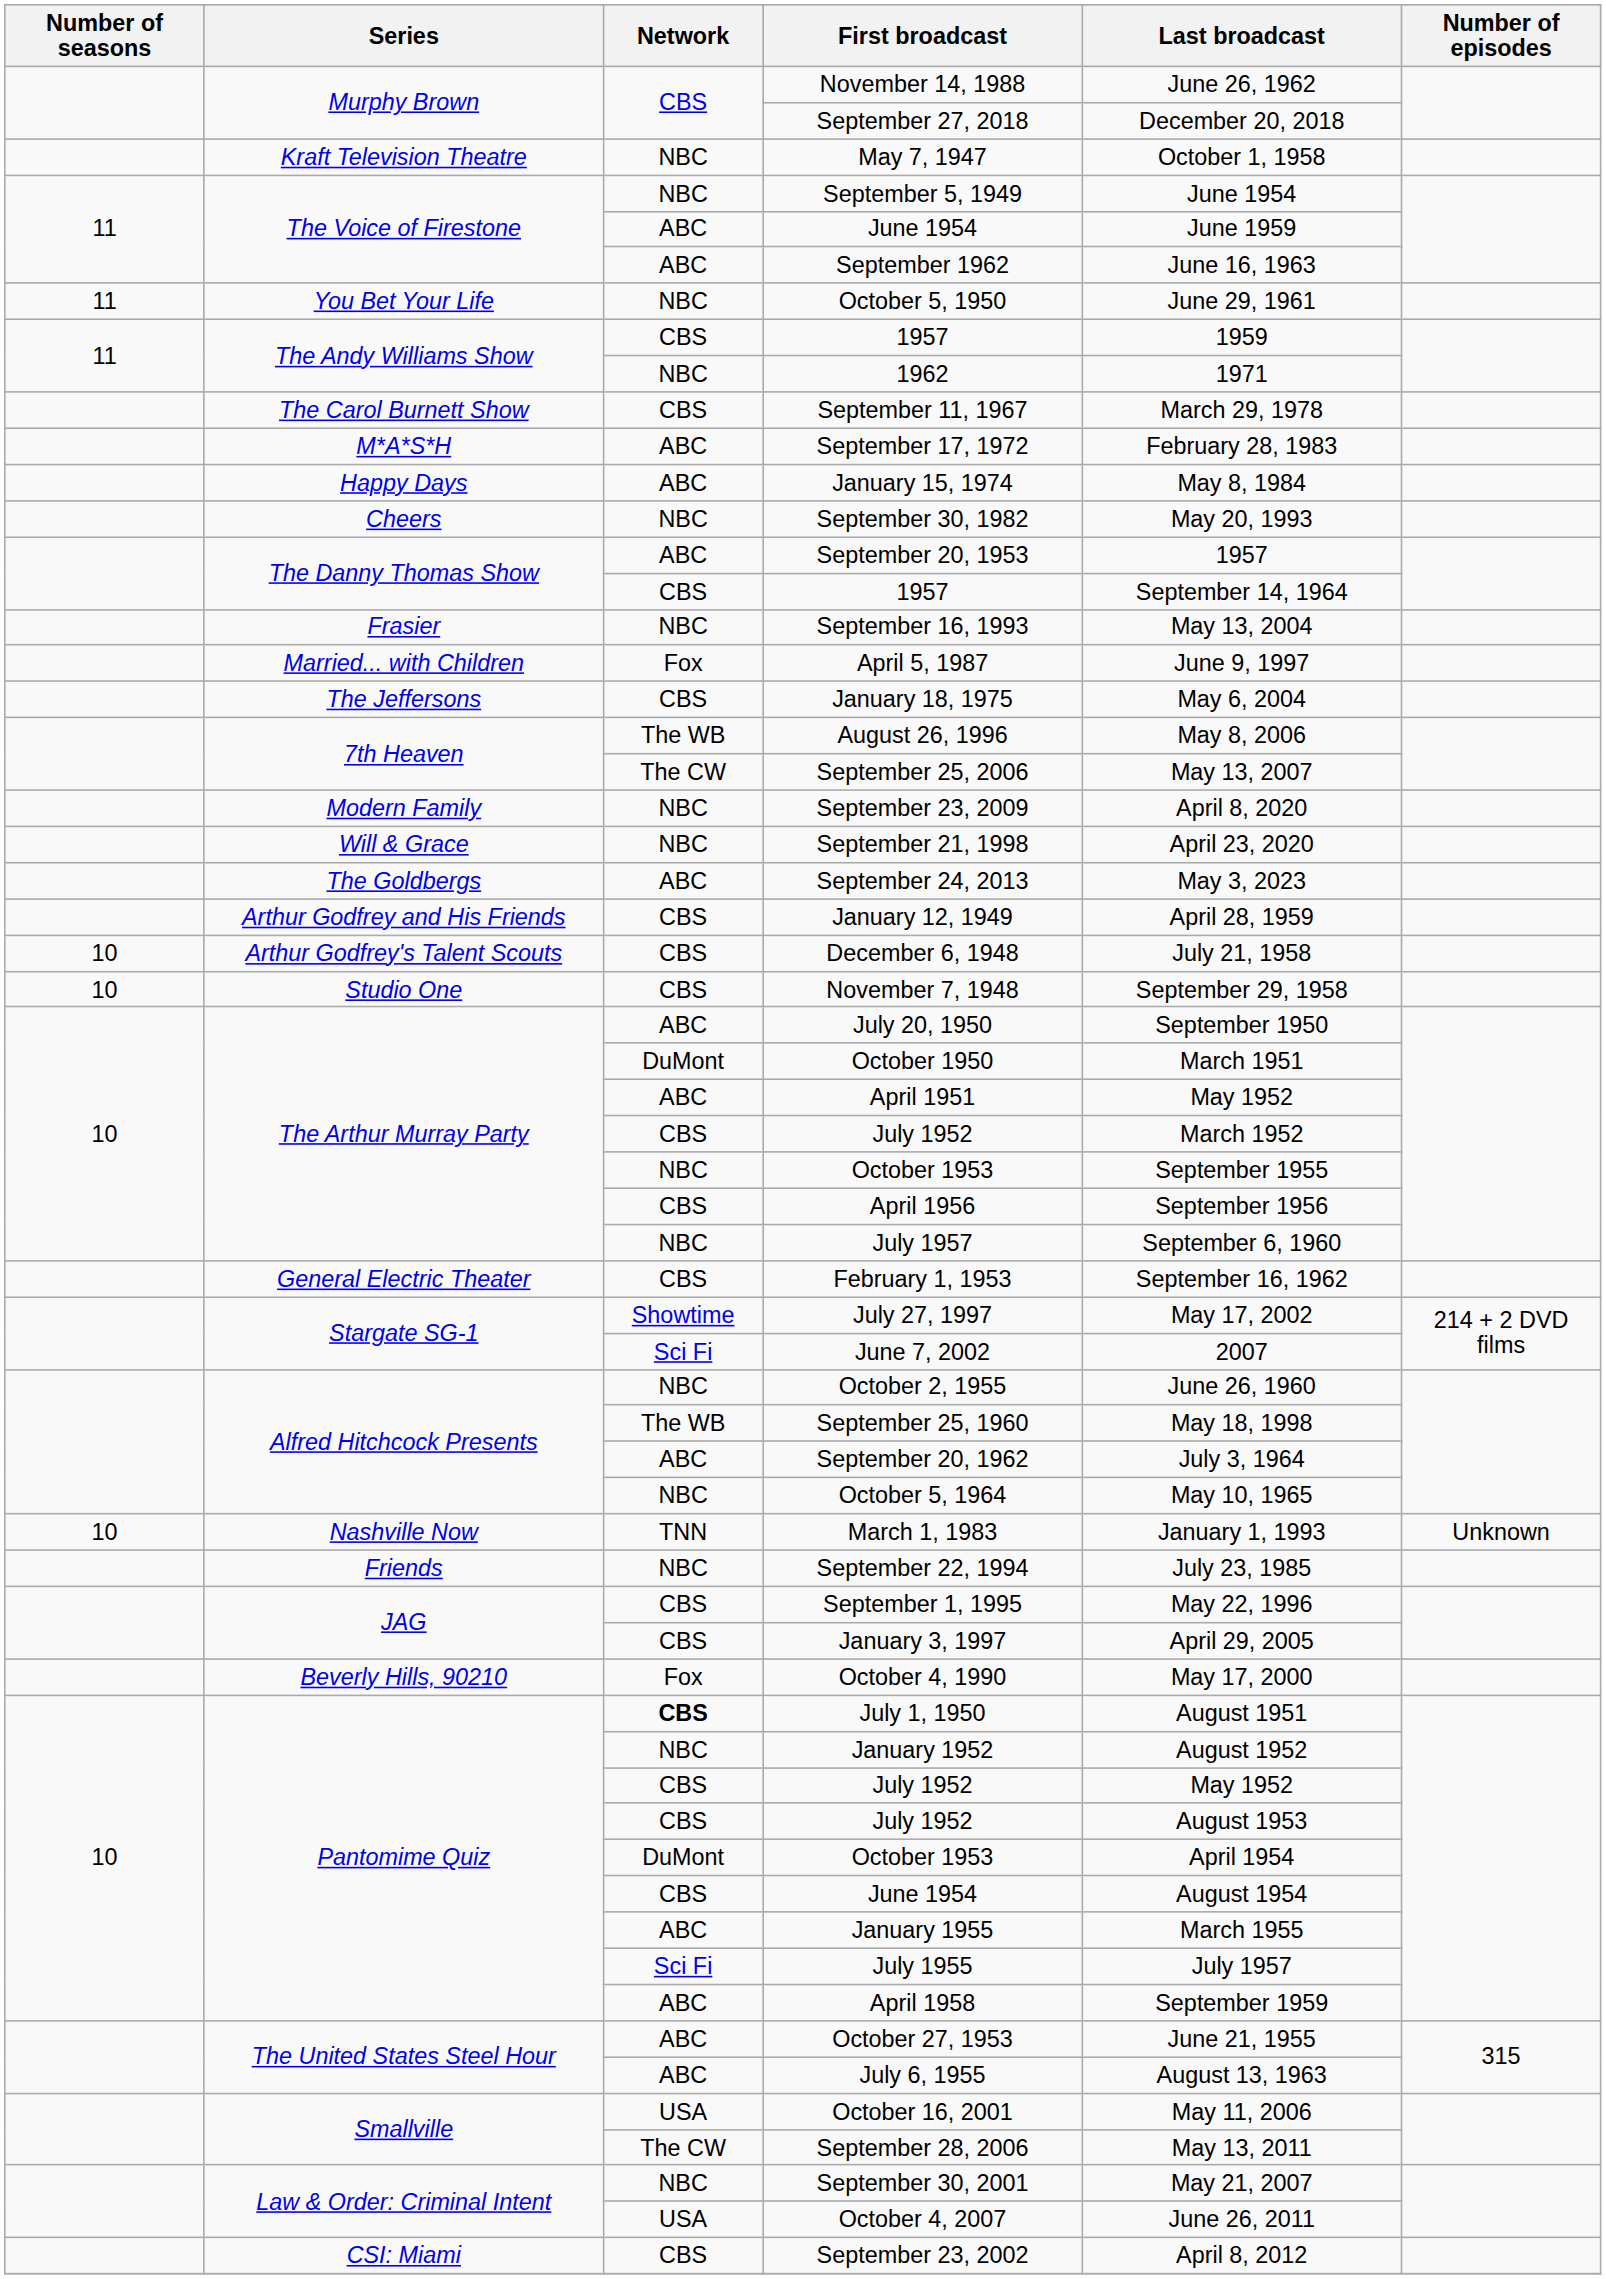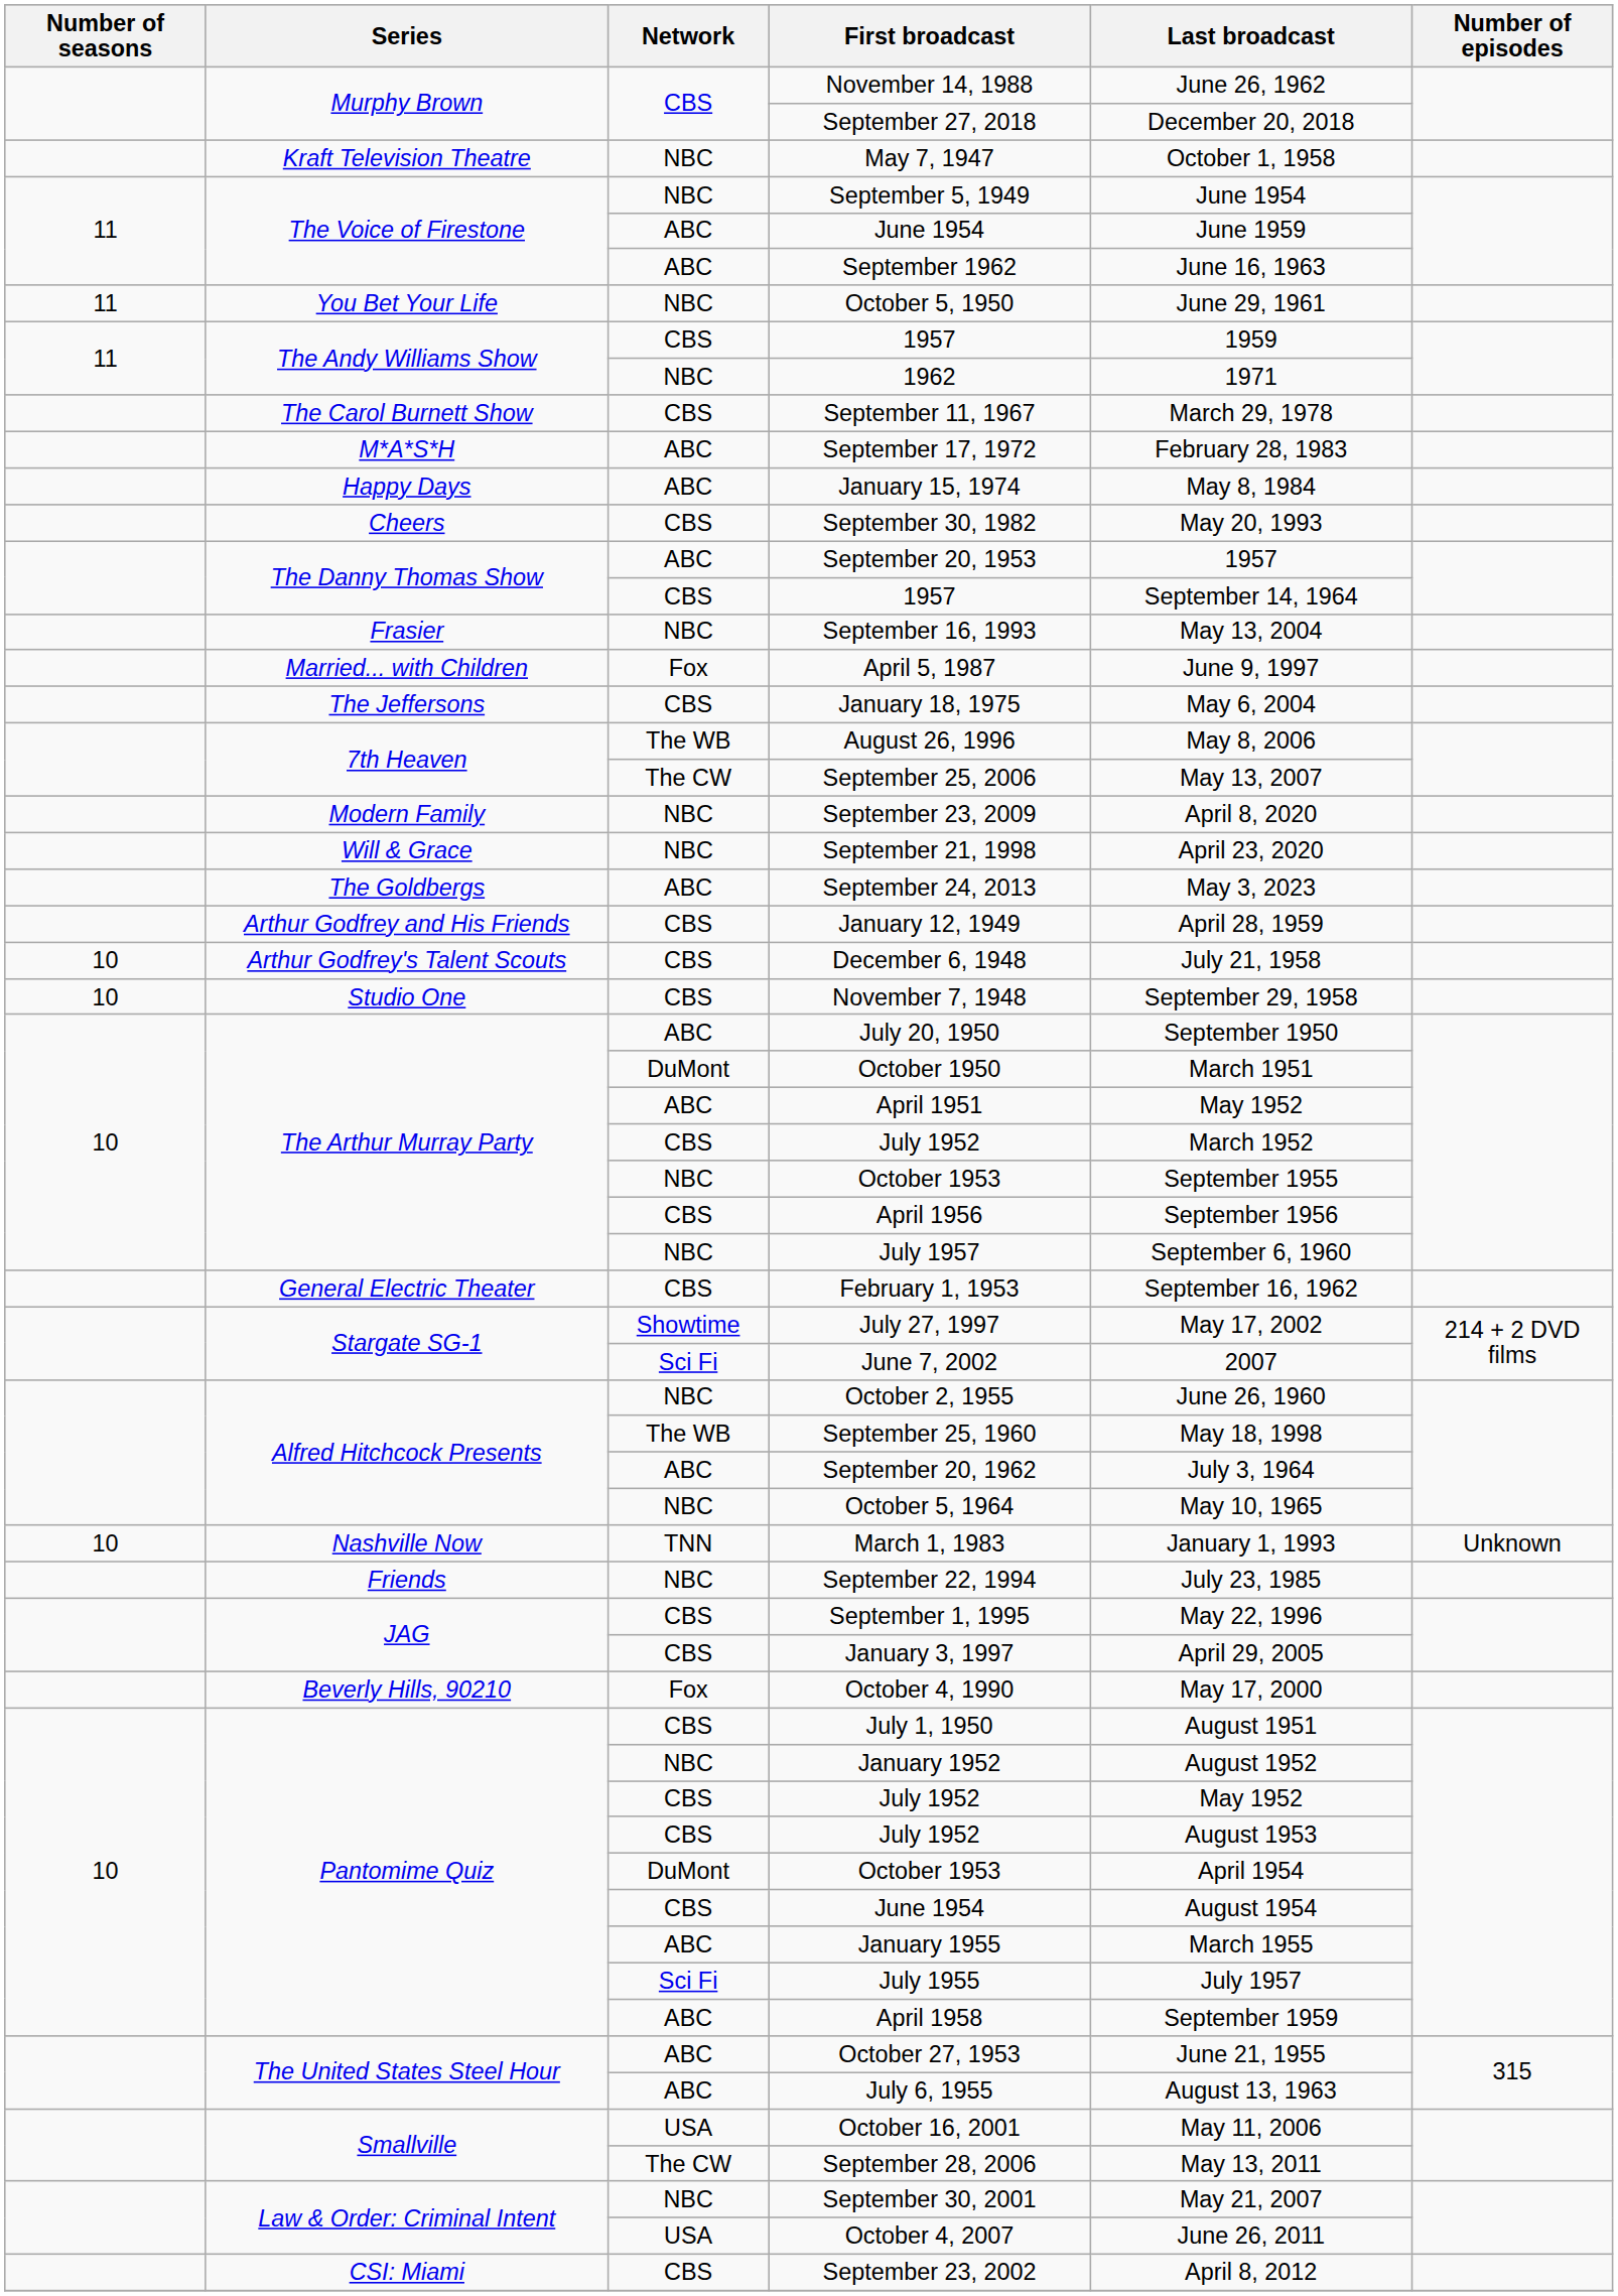September 30, 1982 | Network: NBC -> CBS
July 1, 1950 | Network: bold -> normal
